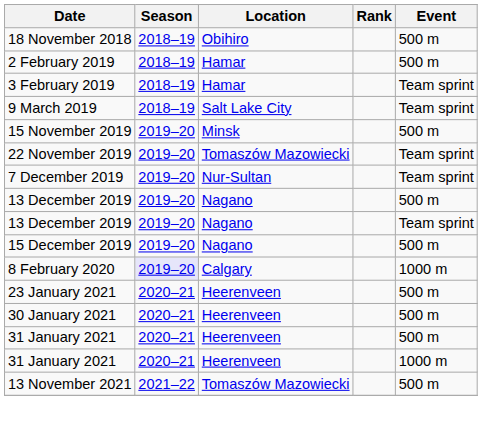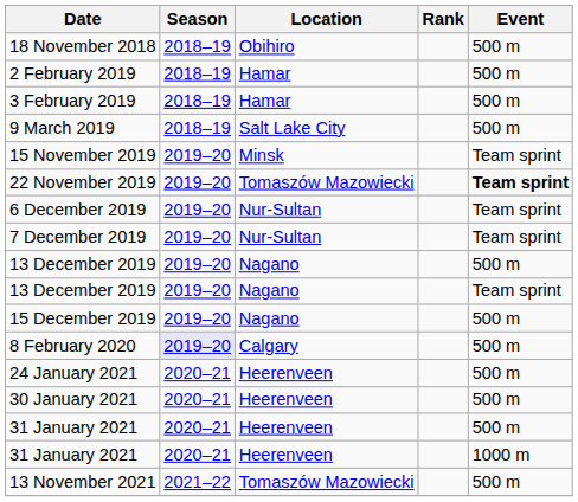3 February 2019 | Event: Team sprint -> 500 m
9 March 2019 | Event: Team sprint -> 500 m
15 November 2019 | Event: 500 m -> Team sprint
22 November 2019 | Event: normal -> bold
+ row: 6 December 2019 | 2019–20 | Nur-Sultan | Team sprint
8 February 2020 | Event: 1000 m -> 500 m
- row: 23 January 2021 | 2020–21 | Heerenveen | 500 m
+ row: 24 January 2021 | 2020–21 | Heerenveen | 500 m
